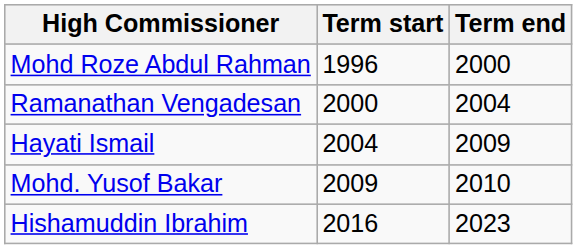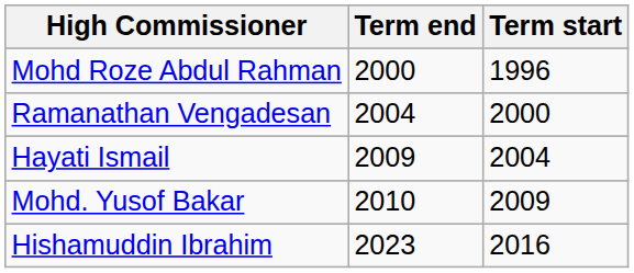columns swapped: Term start <-> Term end
